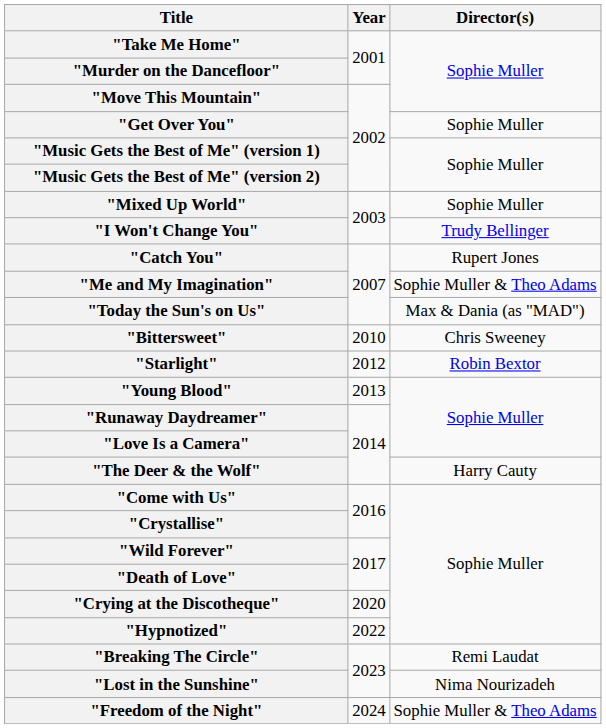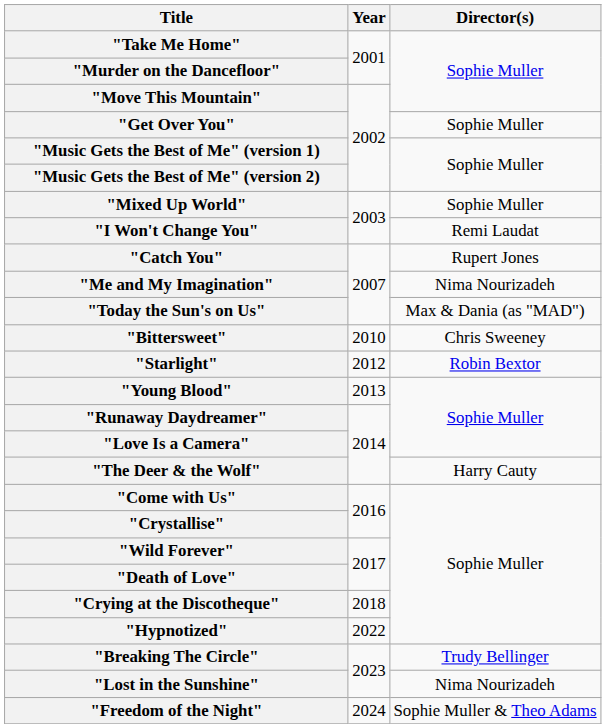"I Won't Change You" | Director(s): Trudy Bellinger -> Remi Laudat
"Me and My Imagination" | Director(s): Sophie Muller & Theo Adams -> Nima Nourizadeh
"Crying at the Discotheque" | Year: 2020 -> 2018
"Breaking The Circle" | Director(s): Remi Laudat -> Trudy Bellinger
